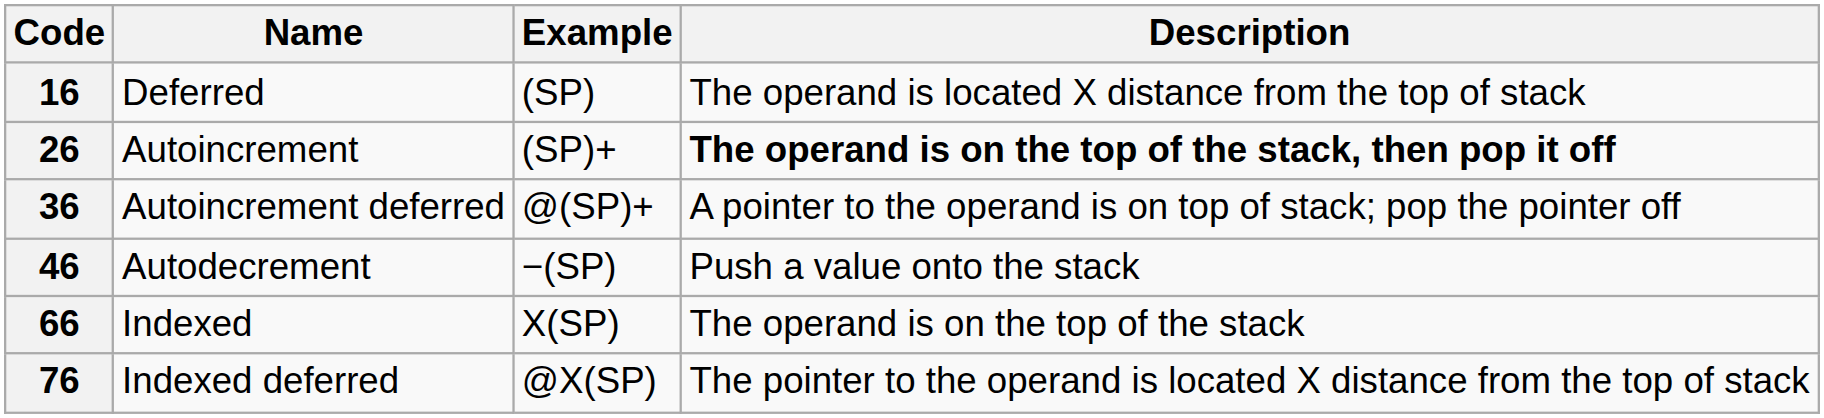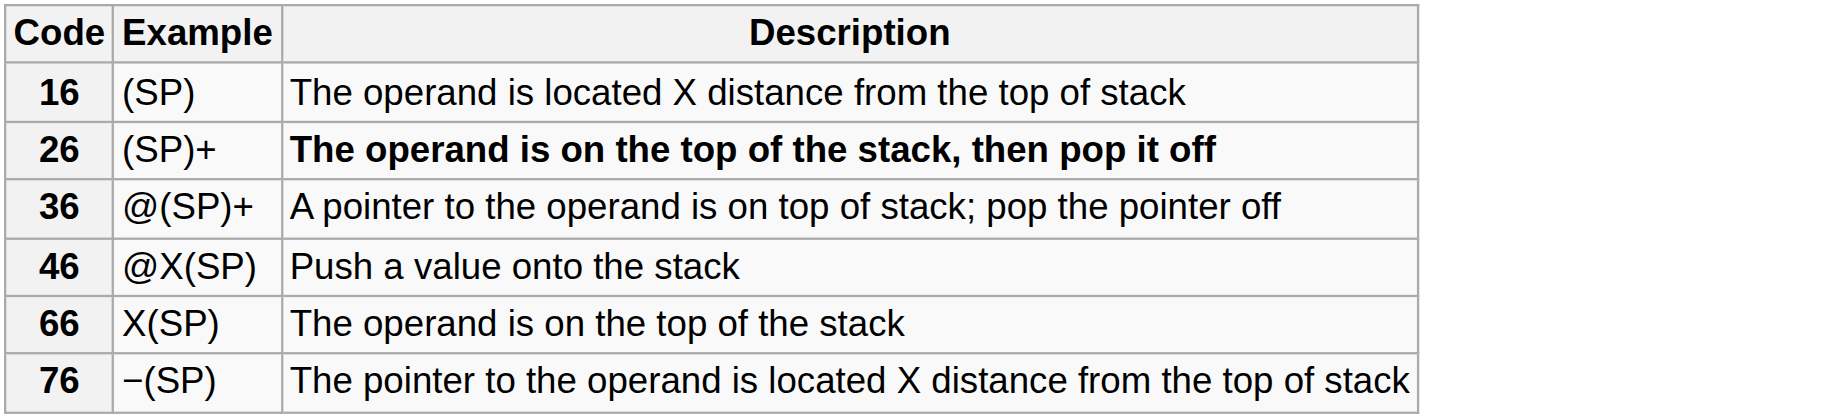- column: Name | Deferred | Autoincrement | Autoincrement deferred | Autodecrement | Indexed | Indexed deferred
46 | Example: −(SP) -> @X(SP)
76 | Example: @X(SP) -> −(SP)
